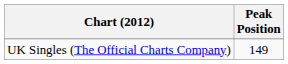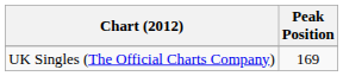UK Singles (The Official Charts Company) | Peak Position: 149 -> 169
